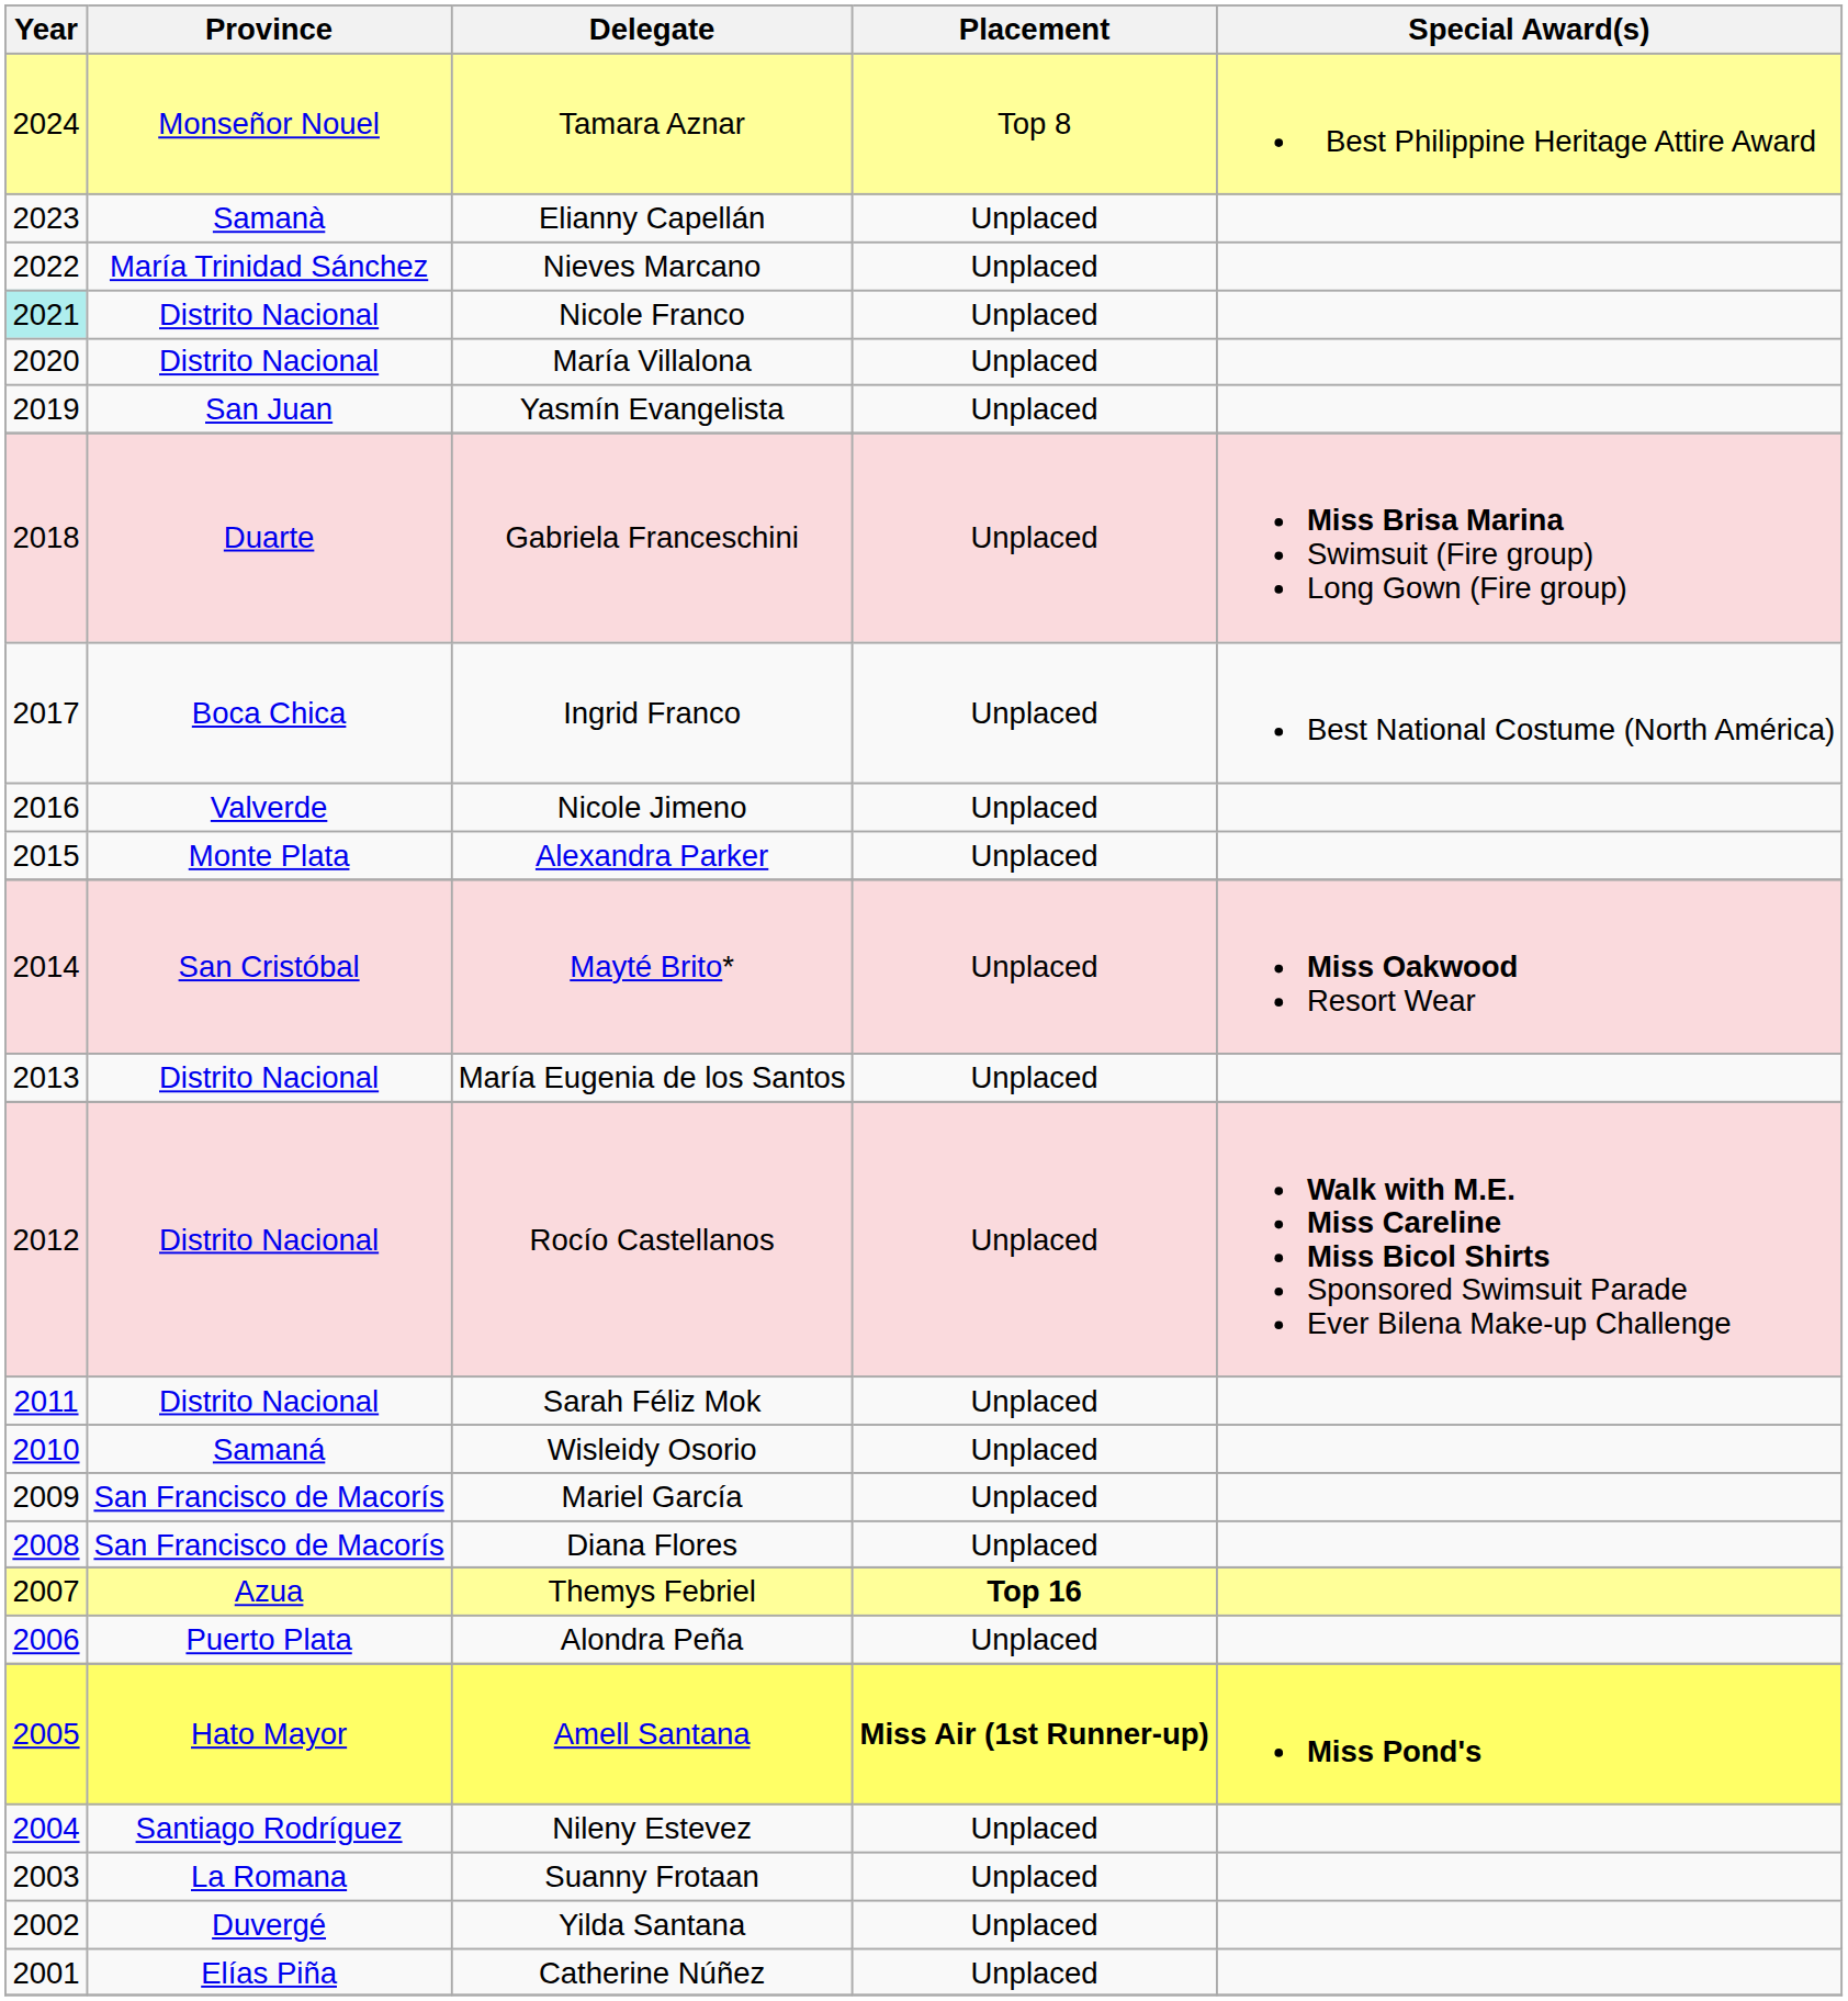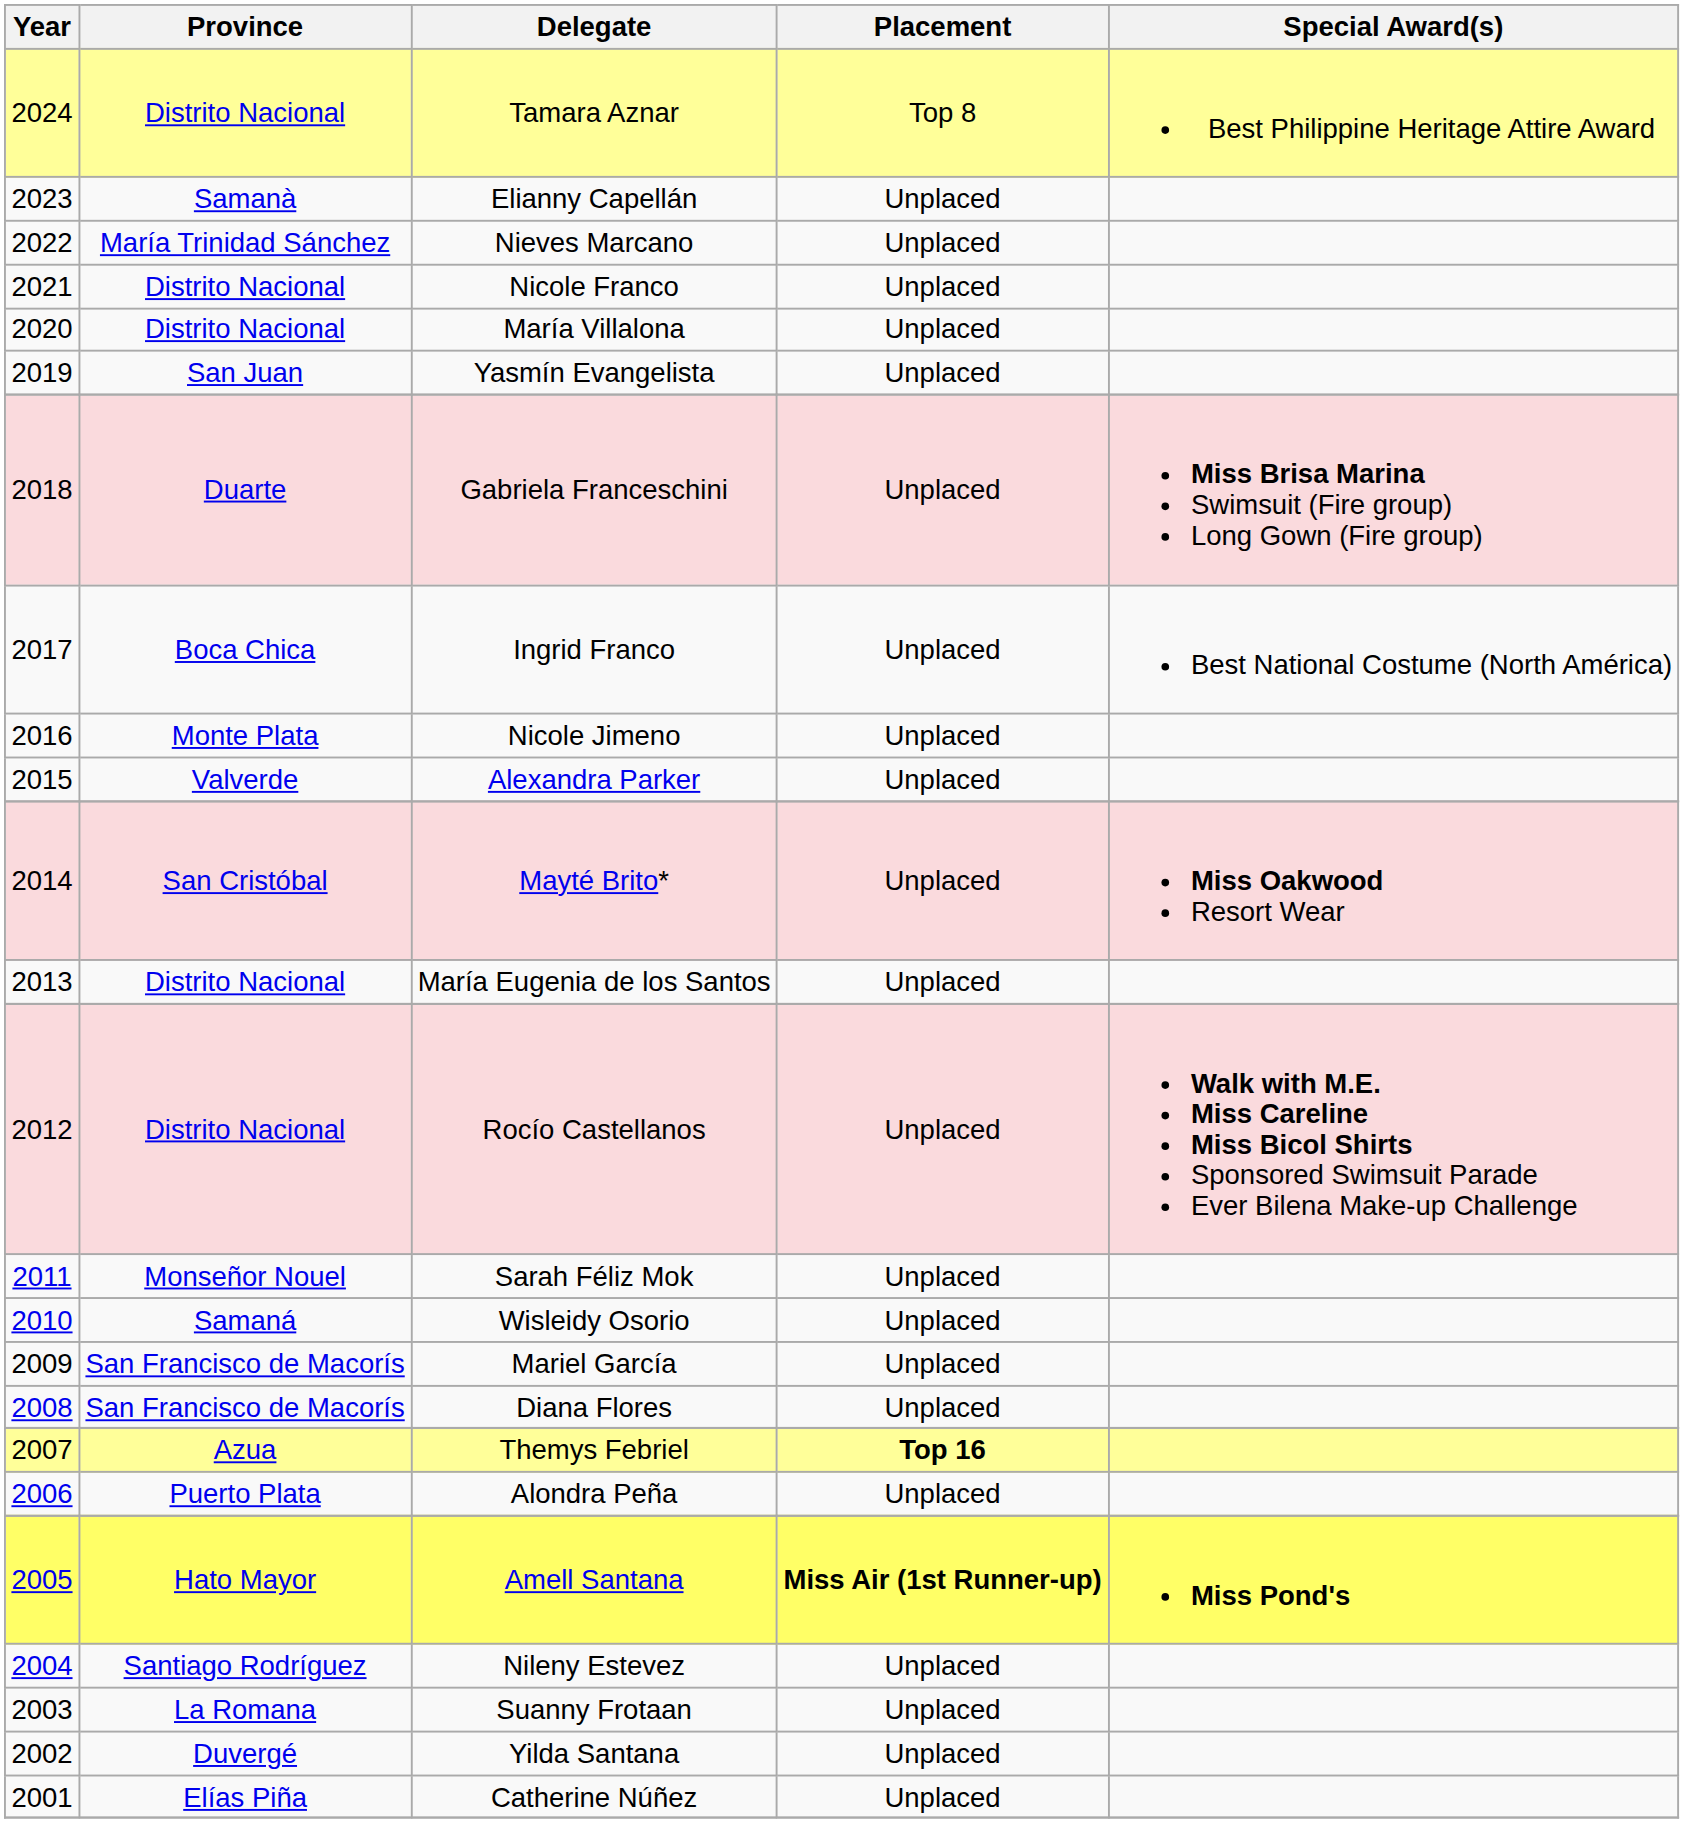Tamara Aznar | Province: Monseñor Nouel -> Distrito Nacional
Nicole Franco | Year: paleturquoise background -> no background
Nicole Jimeno | Province: Valverde -> Monte Plata
Alexandra Parker | Province: Monte Plata -> Valverde
Sarah Féliz Mok | Province: Distrito Nacional -> Monseñor Nouel
